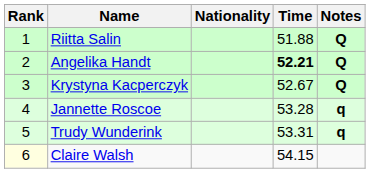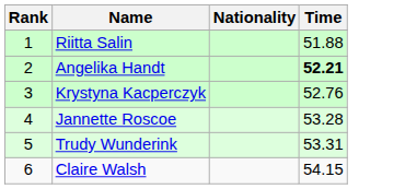- column: Notes | Q | Q | Q | q | q
Krystyna Kacperczyk | Time: 52.67 -> 52.76
Claire Walsh | Rank: lightyellow background -> no background
